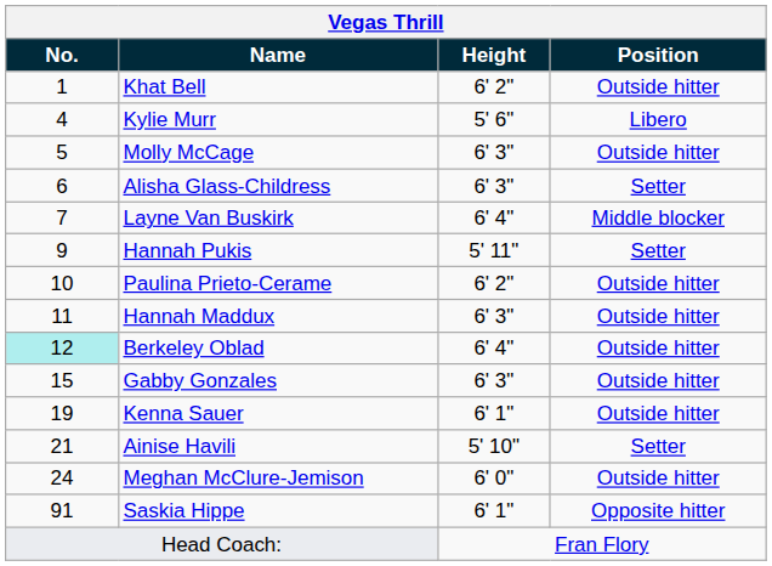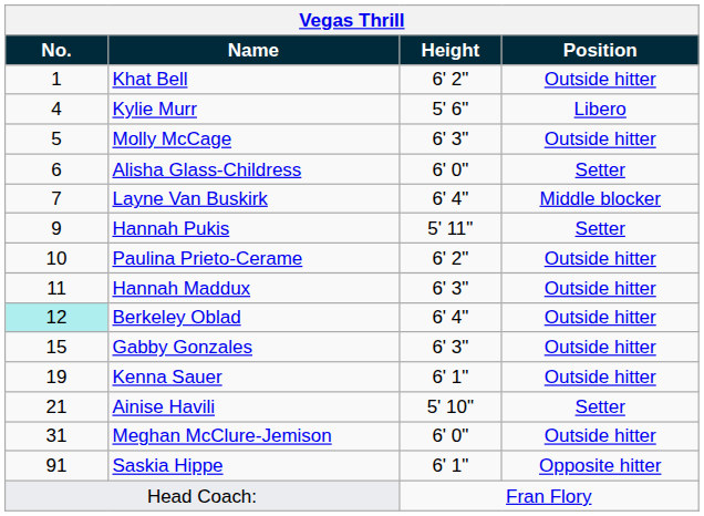Alisha Glass-Childress | Height: 6' 3" -> 6' 0"
Meghan McClure-Jemison | No.: 24 -> 31
